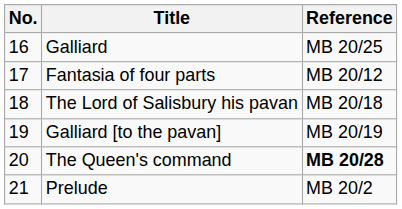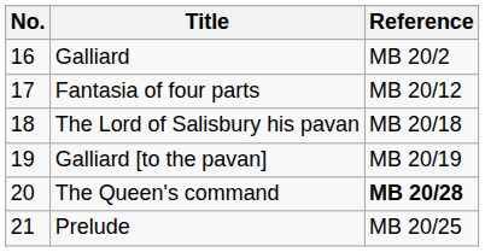Galliard | Reference: MB 20/25 -> MB 20/2
Prelude | Reference: MB 20/2 -> MB 20/25
